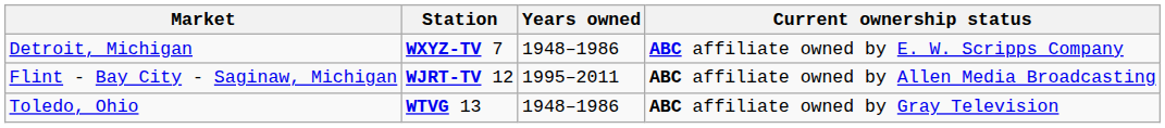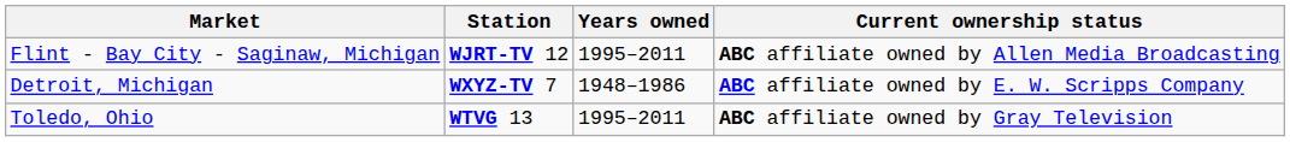rows swapped: Detroit, Michigan <-> Flint - Bay City - Saginaw, Michigan
Toledo, Ohio | Years owned: 1948–1986 -> 1995–2011
